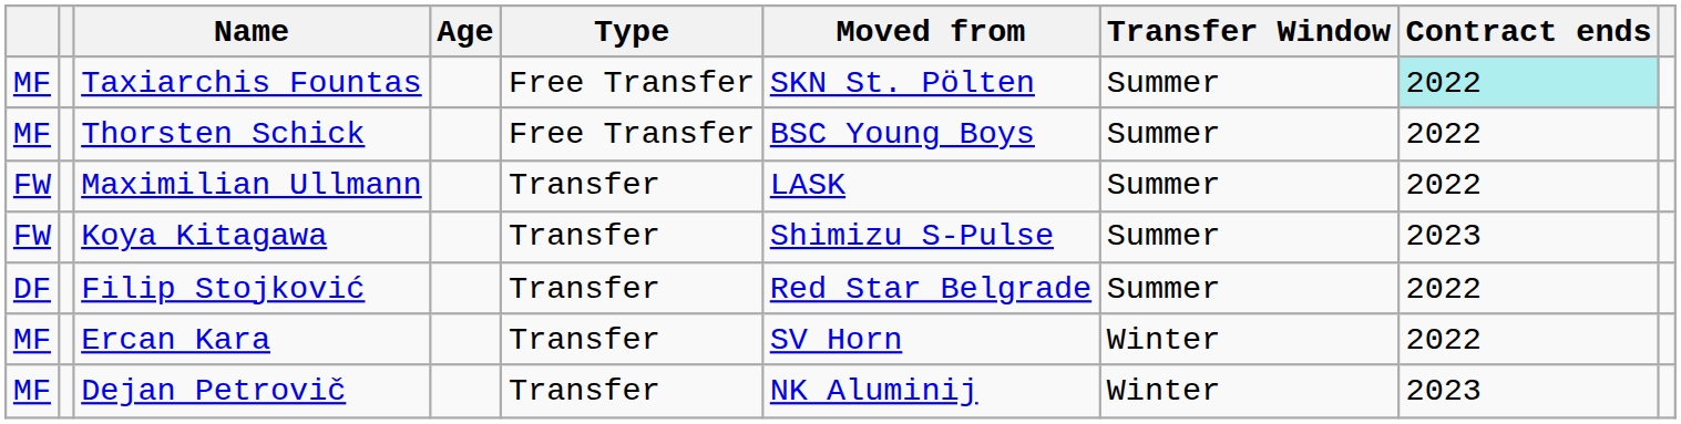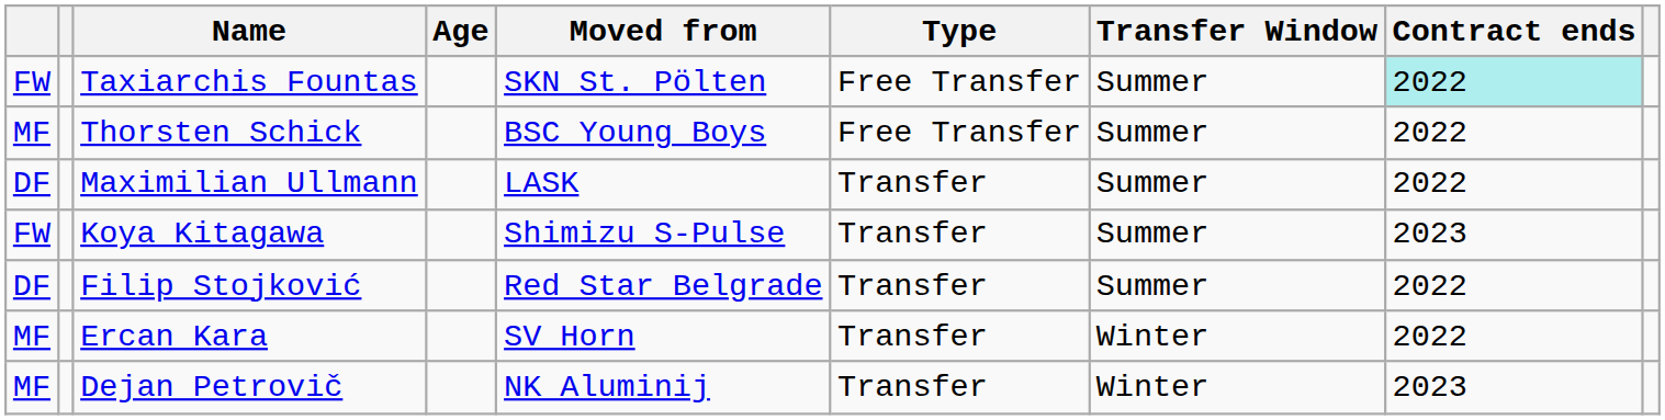columns swapped: Moved from <-> Type
Taxiarchis Fountas | column 1: MF -> FW
Maximilian Ullmann | column 1: FW -> DF
